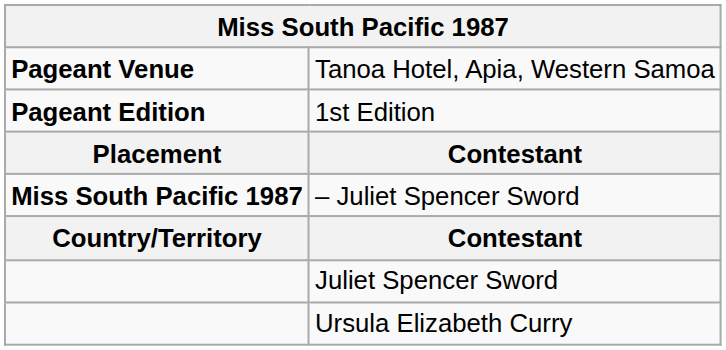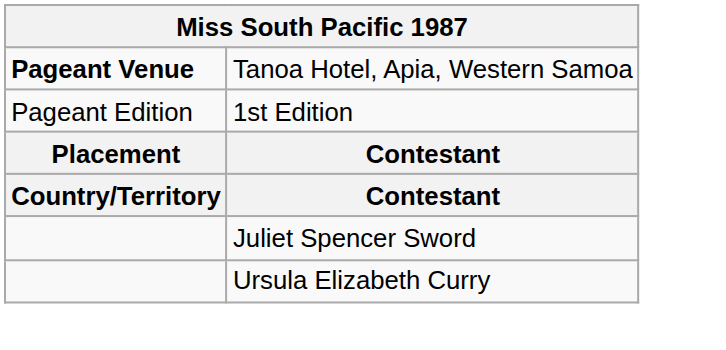1st Edition | column 1: bold -> normal
- row: Miss South Pacific 1987 | – Juliet Spencer Sword
